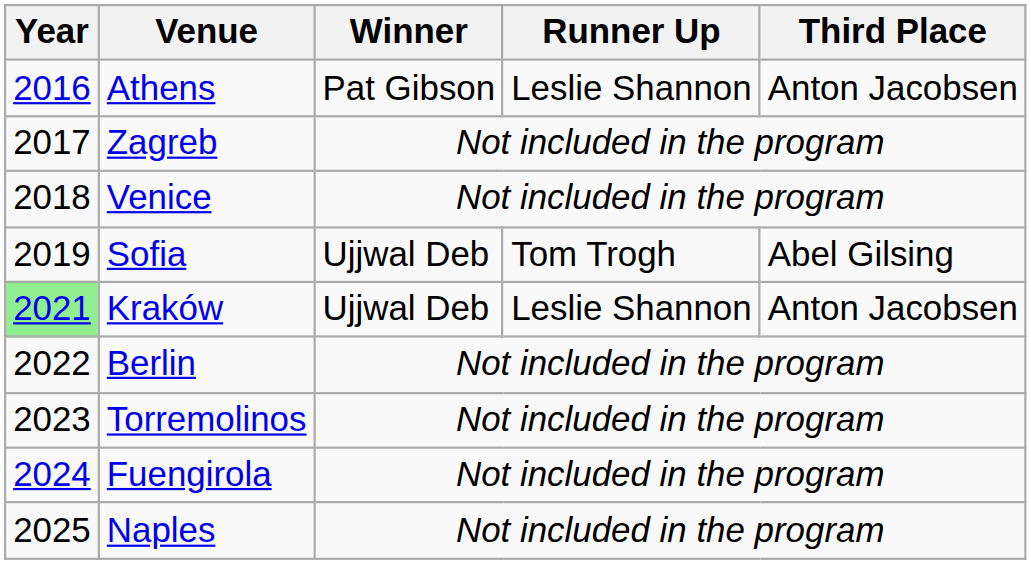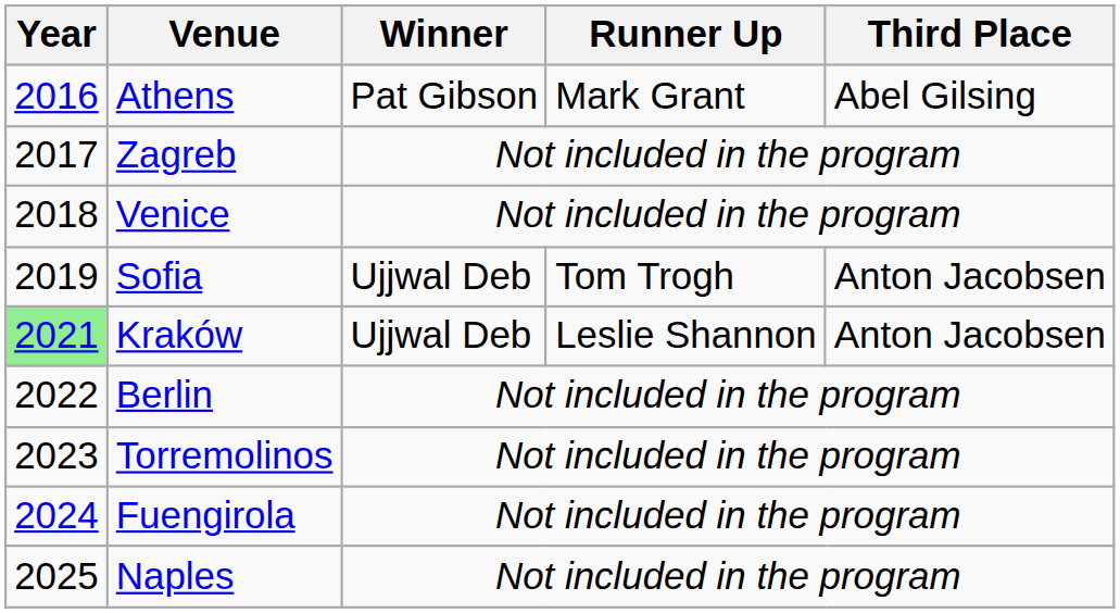Athens | Runner Up: Leslie Shannon -> Mark Grant
Athens | Third Place: Anton Jacobsen -> Abel Gilsing
Sofia | Third Place: Abel Gilsing -> Anton Jacobsen
